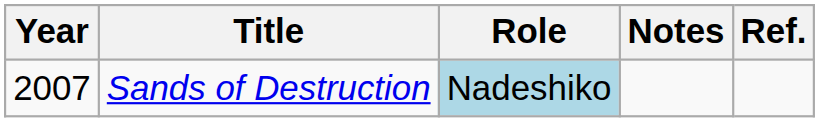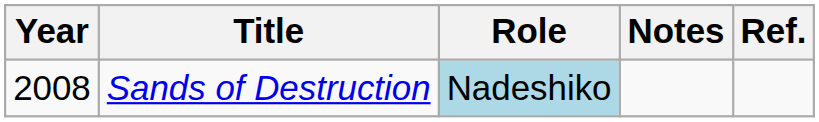Sands of Destruction | Year: 2007 -> 2008
